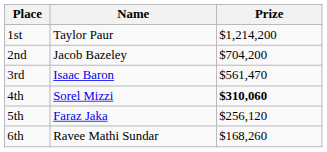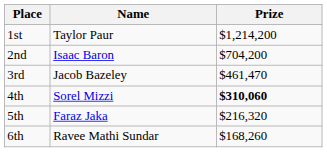2nd | Name: Jacob Bazeley -> Isaac Baron
3rd | Name: Isaac Baron -> Jacob Bazeley
3rd | Prize: $561,470 -> $461,470
5th | Prize: $256,120 -> $216,320
